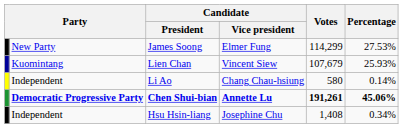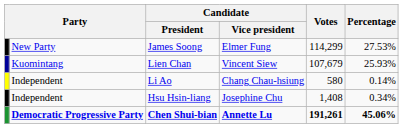rows swapped: Hsu Hsin-liang <-> Chen Shui-bian
